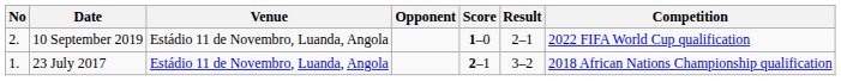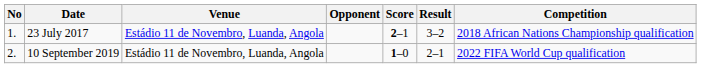rows swapped: 23 July 2017 <-> 10 September 2019
